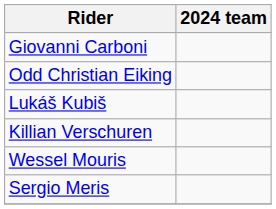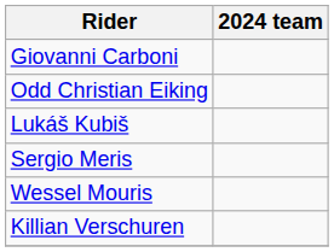rows swapped: Sergio Meris <-> Killian Verschuren
